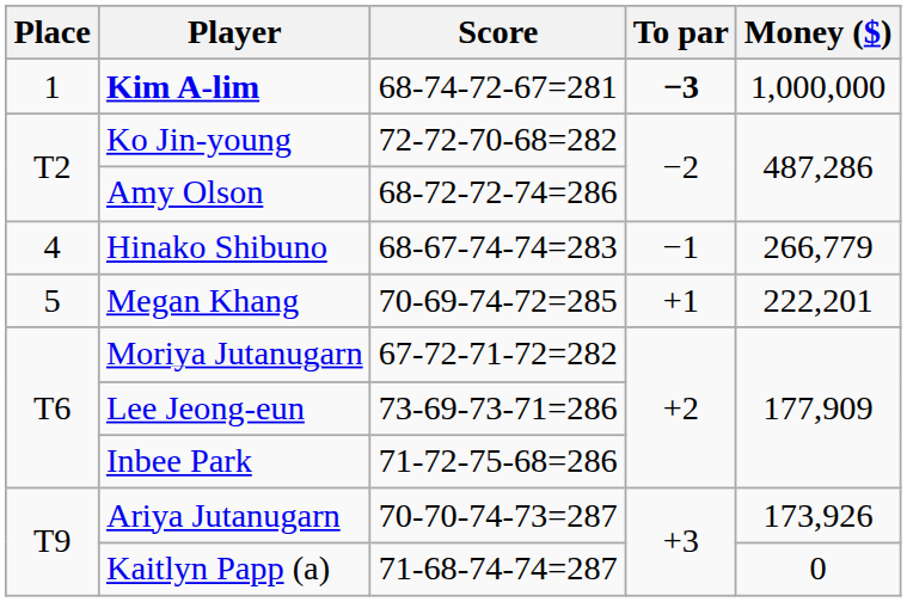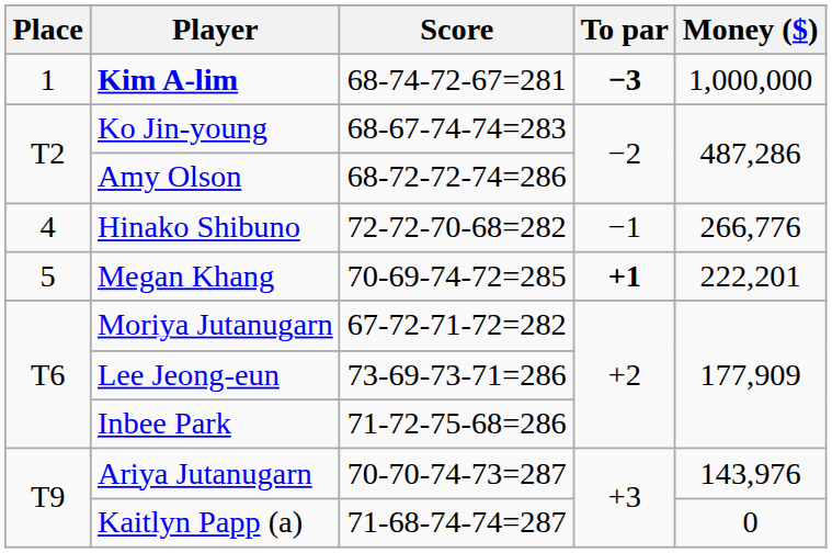Ko Jin-young | Score: 72-72-70-68=282 -> 68-67-74-74=283
Hinako Shibuno | Score: 68-67-74-74=283 -> 72-72-70-68=282
Hinako Shibuno | Money ($): 266,779 -> 266,776
Megan Khang | To par: normal -> bold
Ariya Jutanugarn | Money ($): 173,926 -> 143,976
